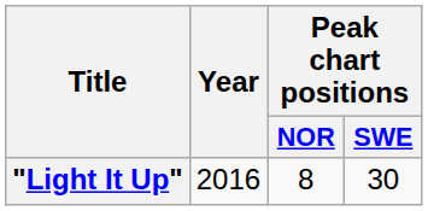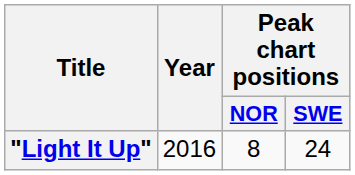"Light It Up" | Peak chart positions / SWE: 30 -> 24
